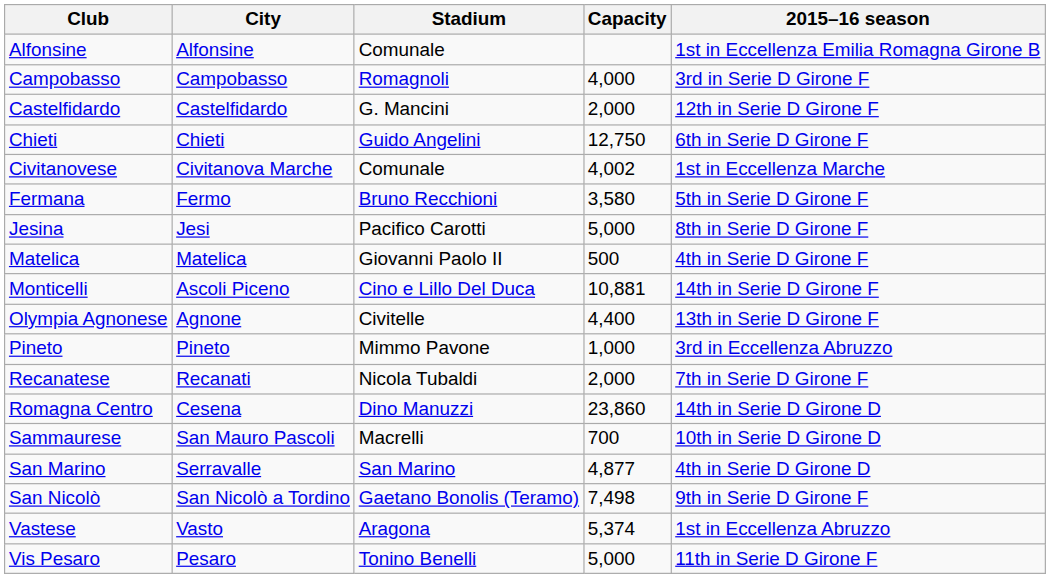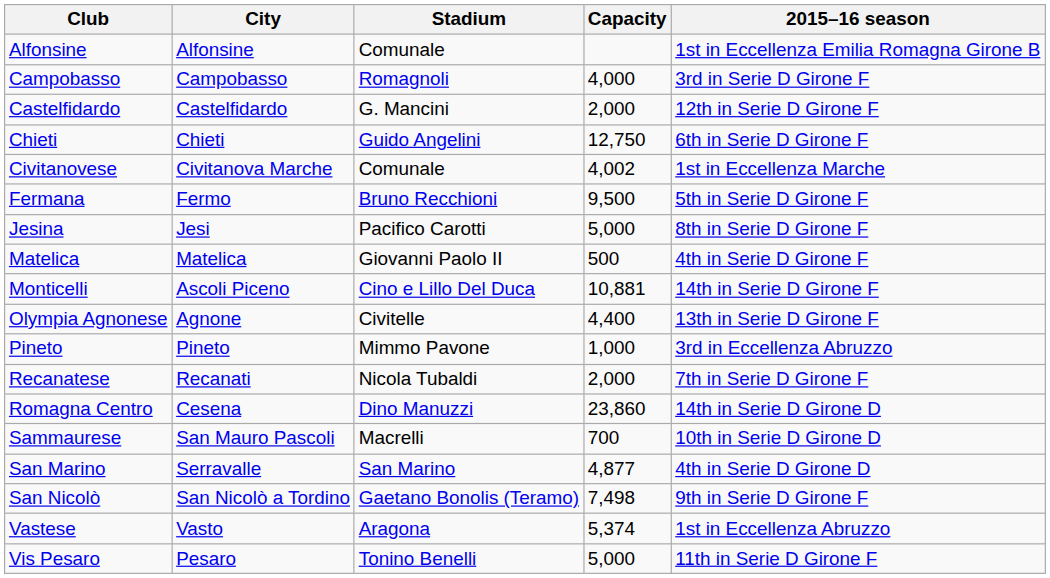Fermana | Capacity: 3,580 -> 9,500
